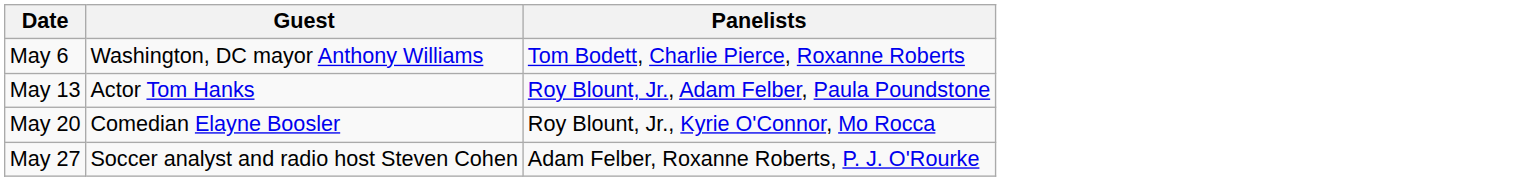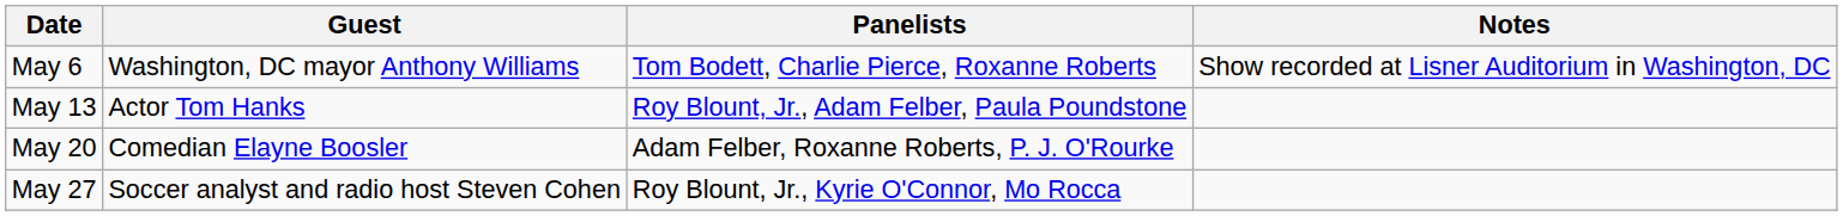+ column: Notes | Show recorded at Lisner Auditorium in Washington, DC
May 20 | Panelists: Roy Blount, Jr., Kyrie O'Connor, Mo Rocca -> Adam Felber, Roxanne Roberts, P. J. O'Rourke
May 27 | Panelists: Adam Felber, Roxanne Roberts, P. J. O'Rourke -> Roy Blount, Jr., Kyrie O'Connor, Mo Rocca
